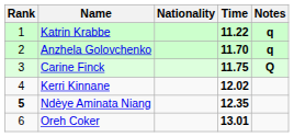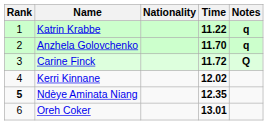Carine Finck | Time: 11.75 -> 11.72
